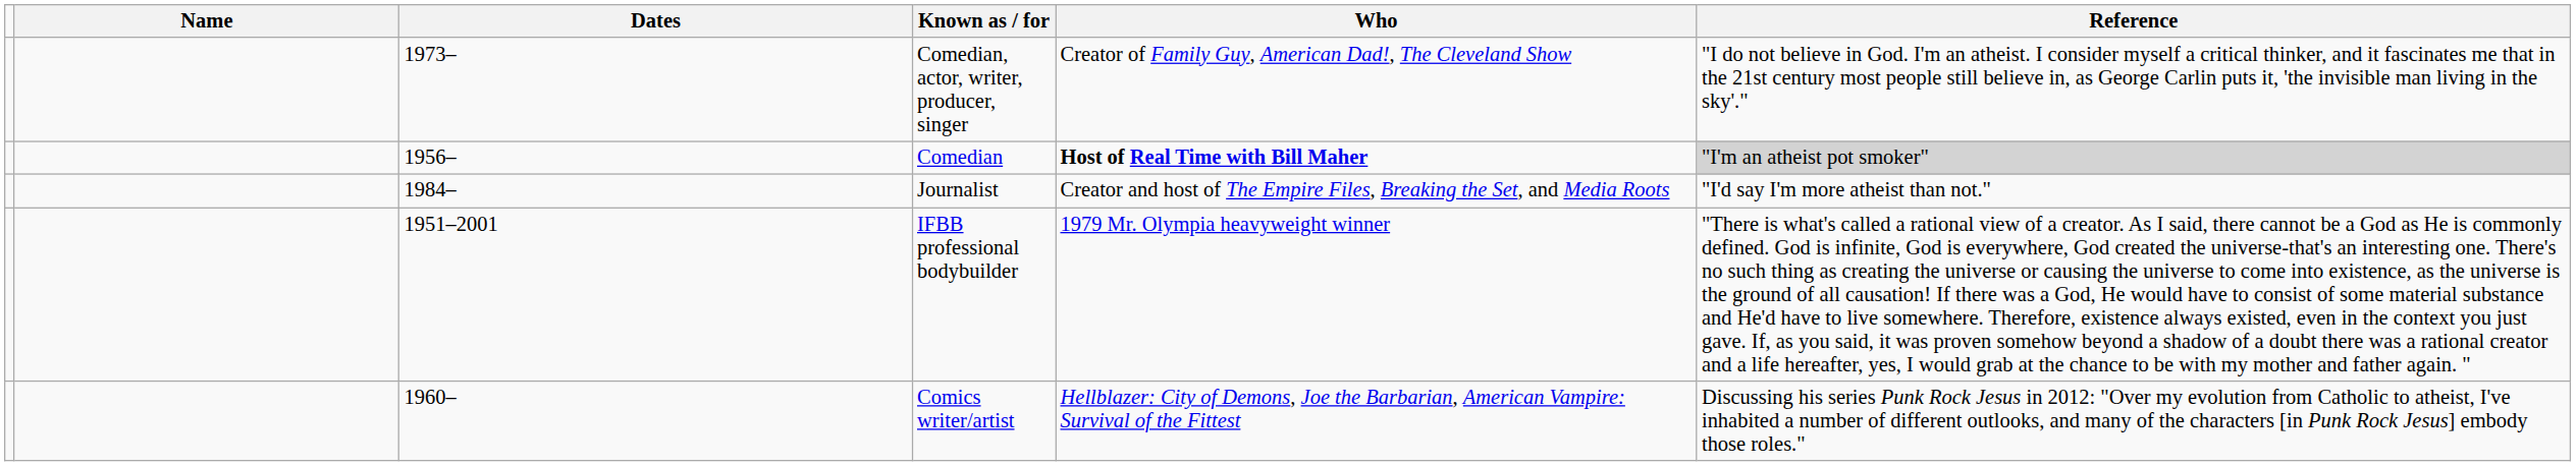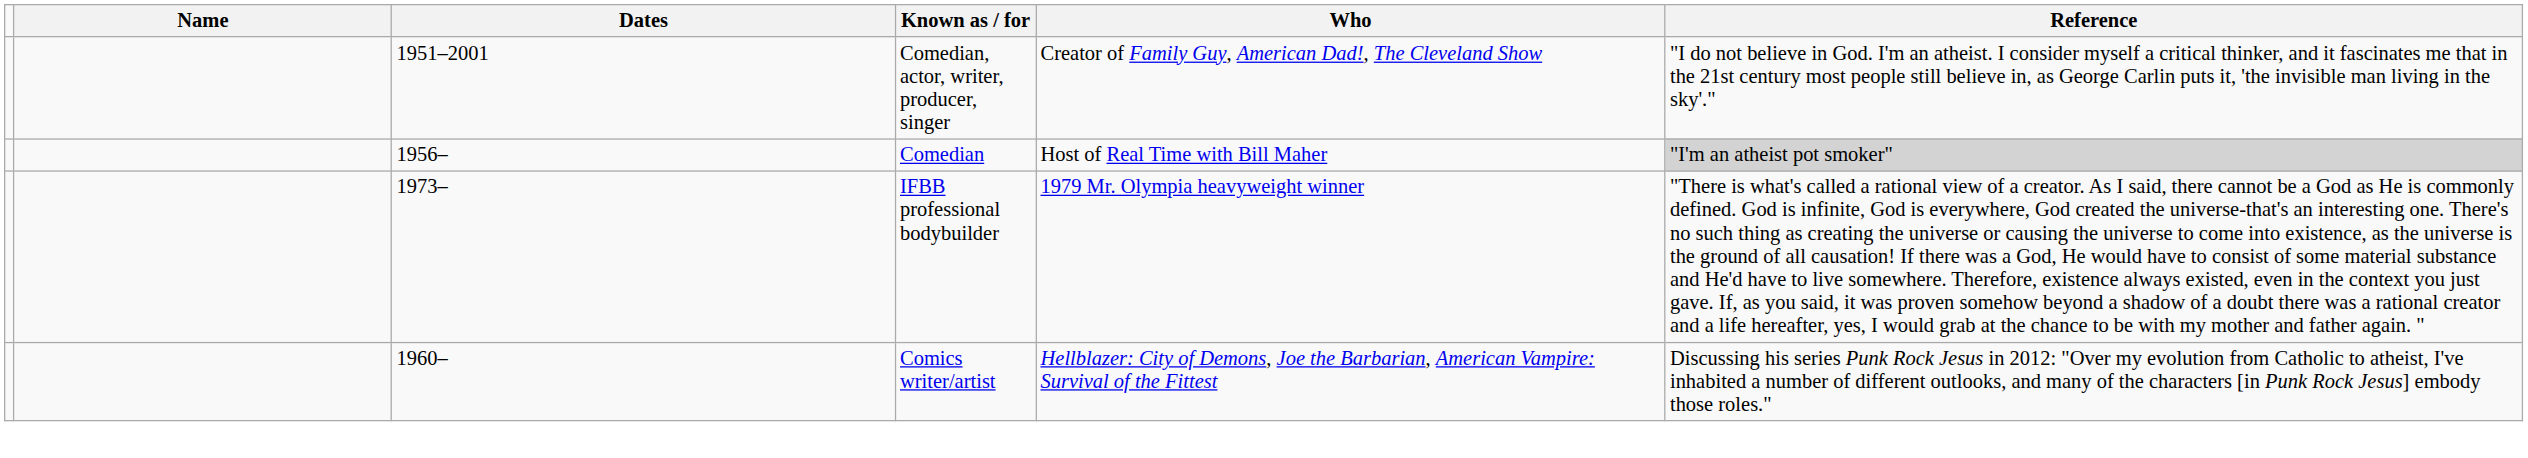Comedian, actor, writer, producer, singer | Dates: 1973– -> 1951–2001
Comedian | Who: bold -> normal
- row: 1984– | Journalist | Creator and host of The Empire Files, Breaking the Set, and Media Roots | "I'd say I'm more atheist than not."
IFBB professional bodybuilder | Dates: 1951–2001 -> 1973–
